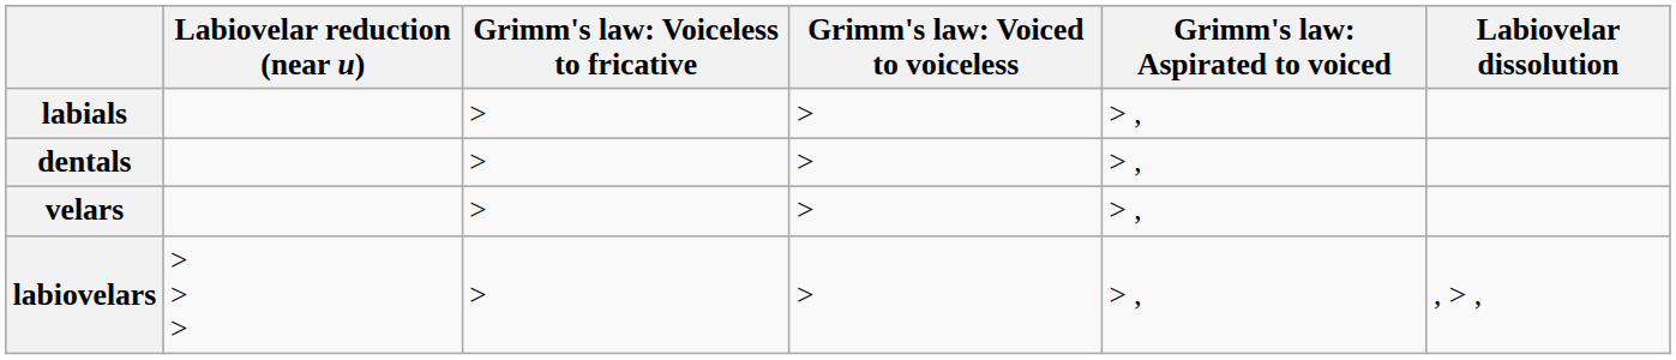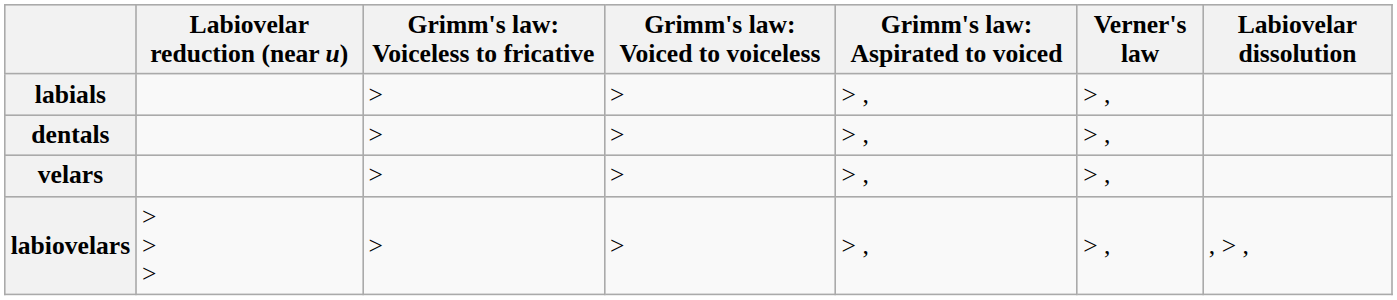+ column: Verner's law | > , | > , | > , | > ,
